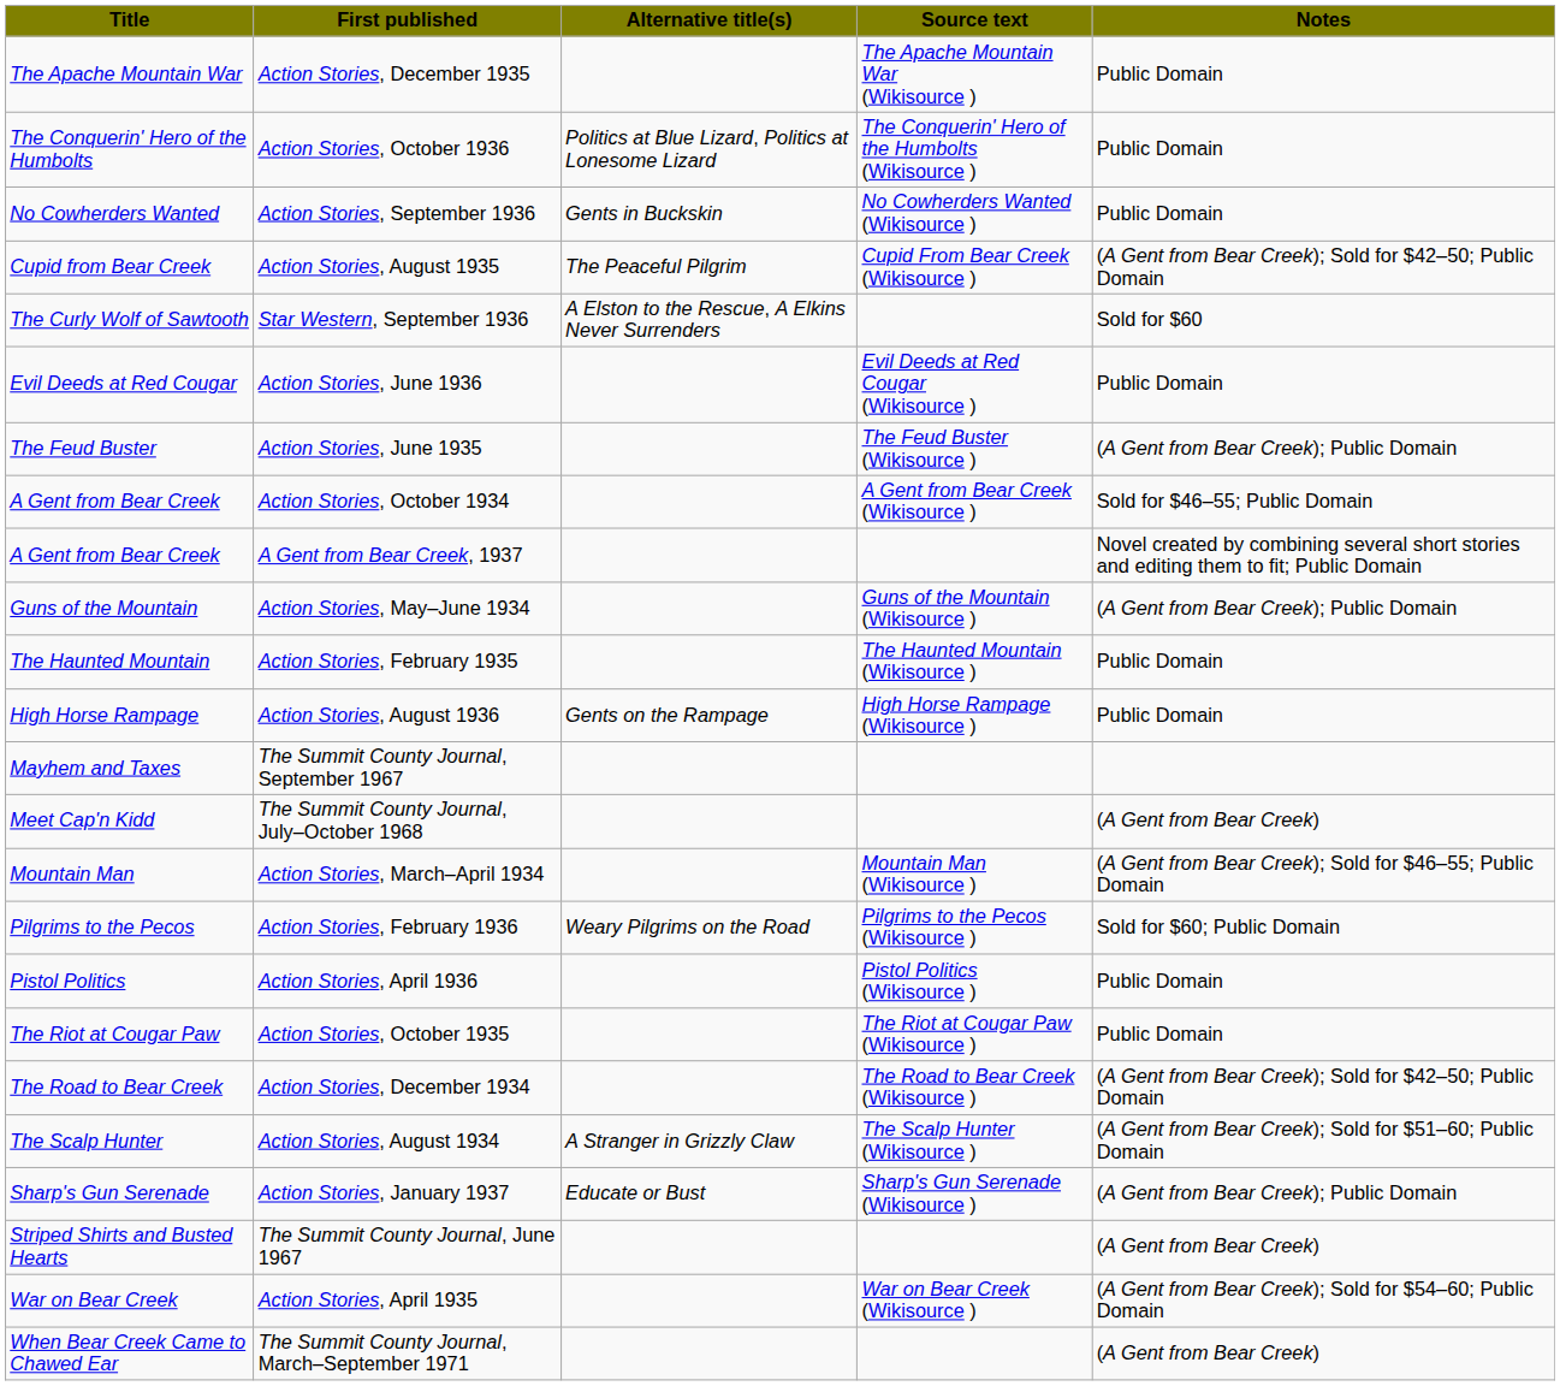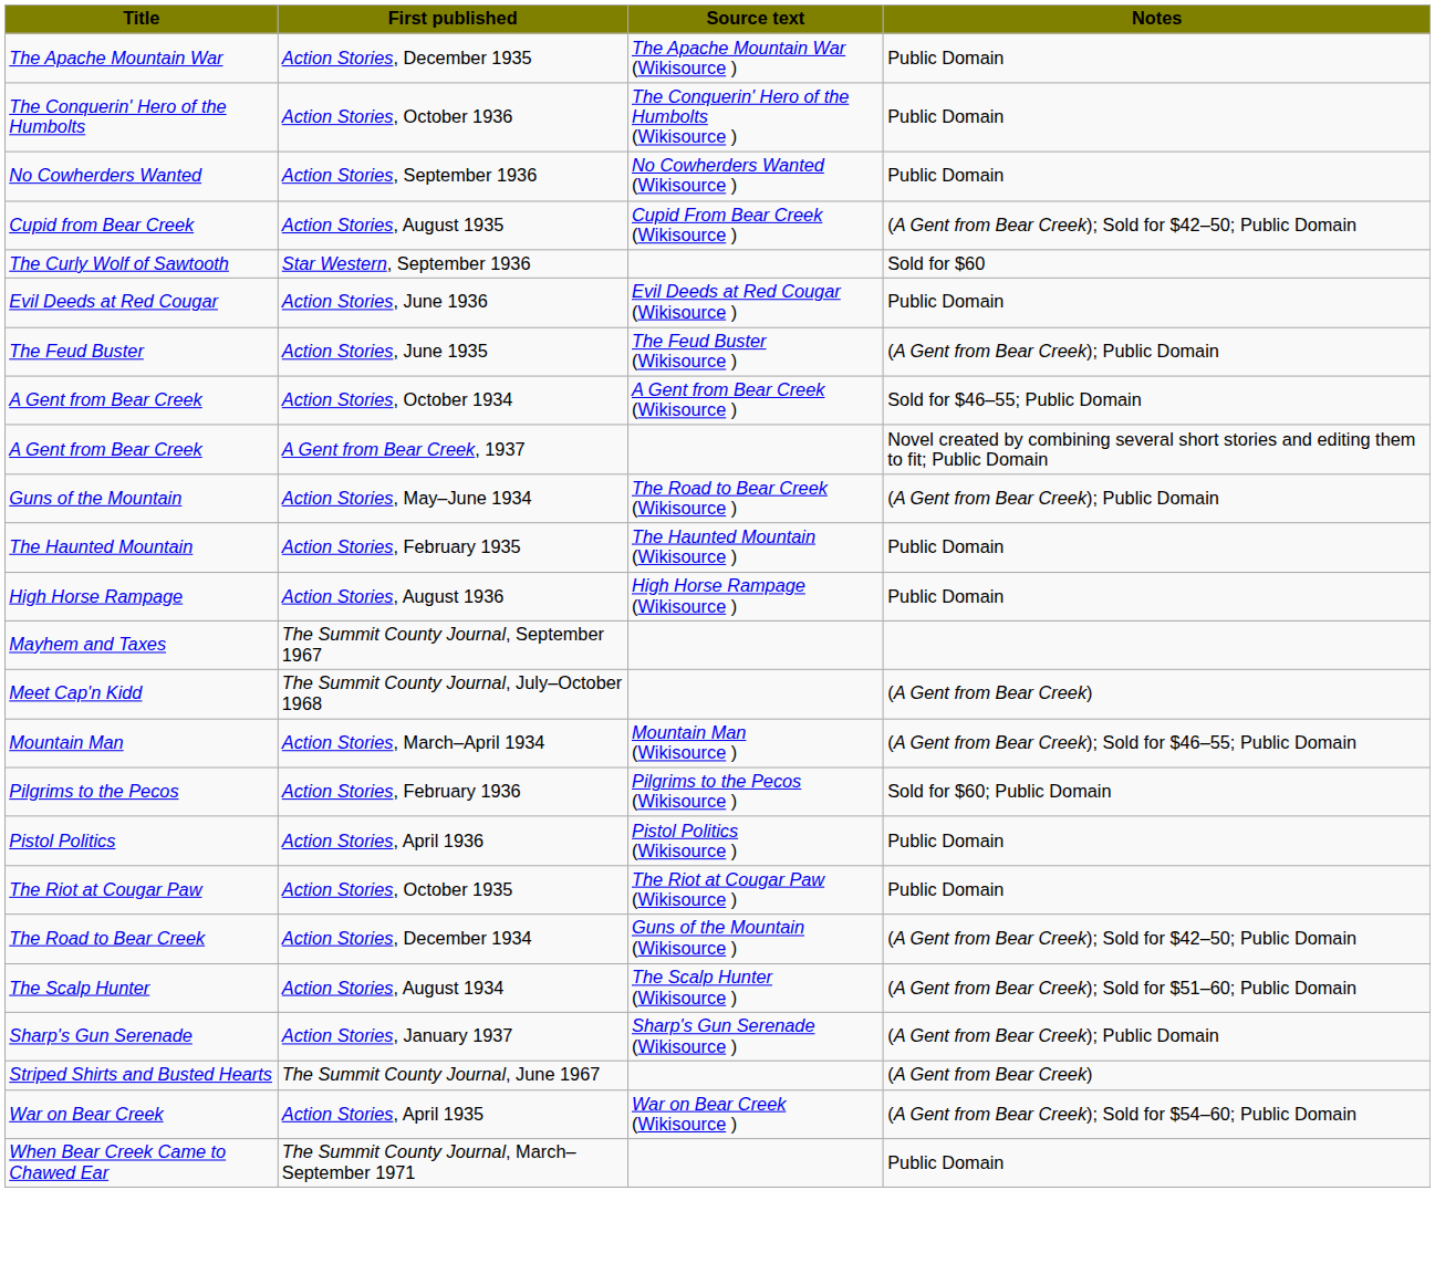- column: Alternative title(s) | Politics at Blue Lizard, Politics at Lonesome Lizard | Gents in Buckskin | The Peaceful Pilgrim | A Elston to the Rescue, A Elkins Never Surrenders | Gents on the Rampage | Weary Pilgrims on the Road | A Stranger in Grizzly Claw | Educate or Bust
Action Stories, May–June 1934 | Source text: Guns of the Mountain (Wikisource ) -> The Road to Bear Creek (Wikisource )
Action Stories, December 1934 | Source text: The Road to Bear Creek (Wikisource ) -> Guns of the Mountain (Wikisource )
The Summit County Journal, March–September 1971 | Notes: (A Gent from Bear Creek) -> Public Domain
